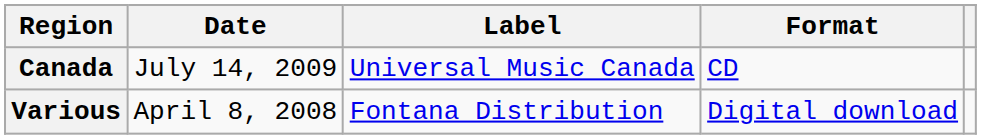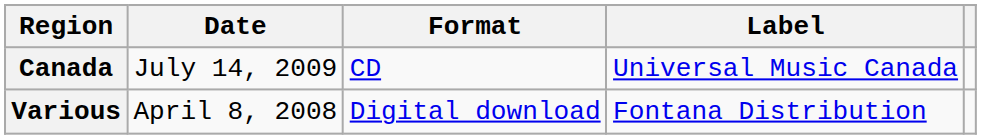columns swapped: Format <-> Label
